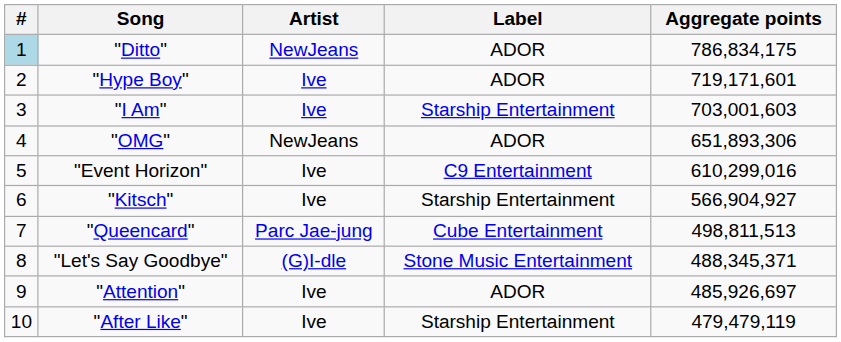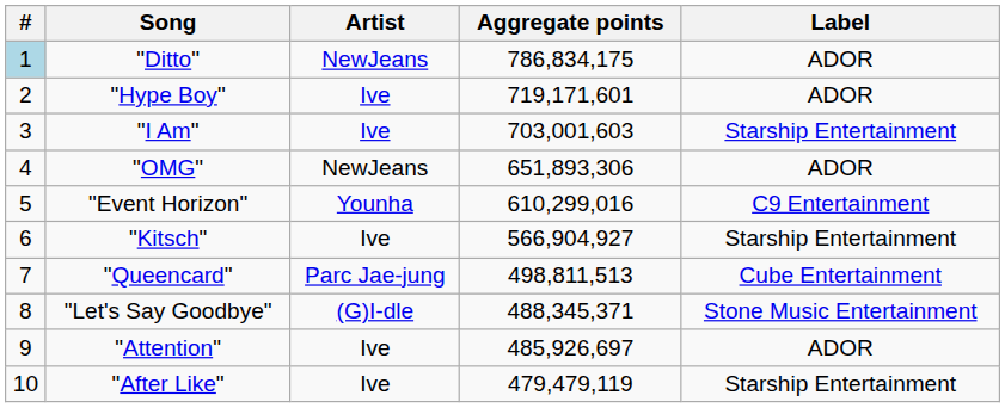columns swapped: Label <-> Aggregate points
"Event Horizon" | Artist: Ive -> Younha
